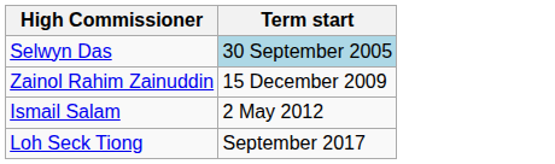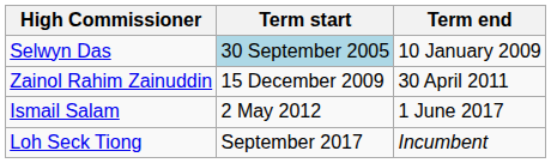+ column: Term end | 10 January 2009 | 30 April 2011 | 1 June 2017 | Incumbent
